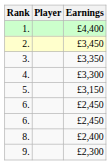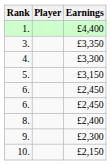- row: 2. | £3,450
+ row: 10. | £2,150
